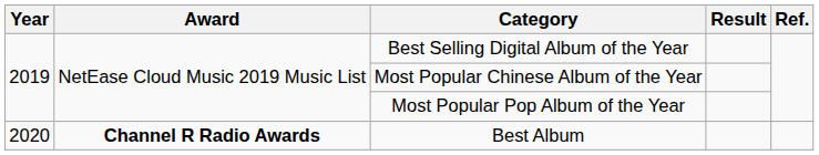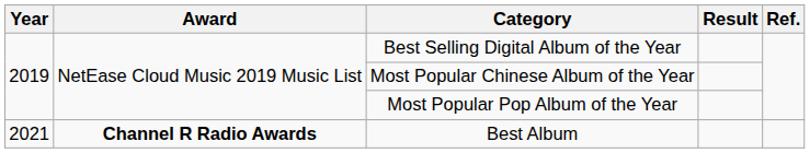Best Album | Year: 2020 -> 2021
